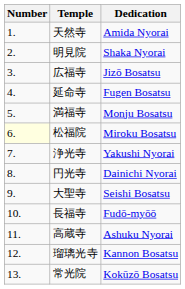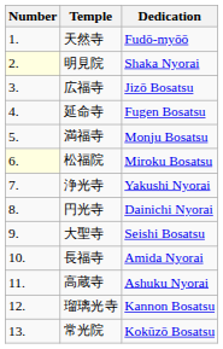天然寺 | Dedication: Amida Nyorai -> Fudō-myōō
明見院 | Number: no background -> lightyellow background
長福寺 | Dedication: Fudō-myōō -> Amida Nyorai
